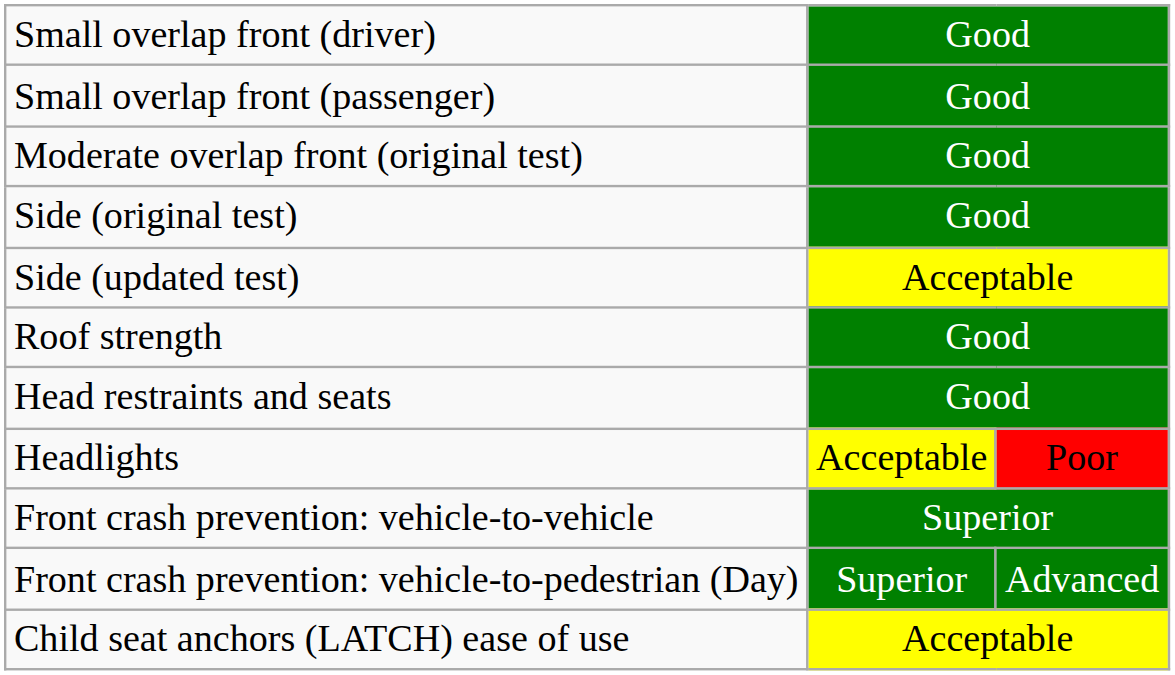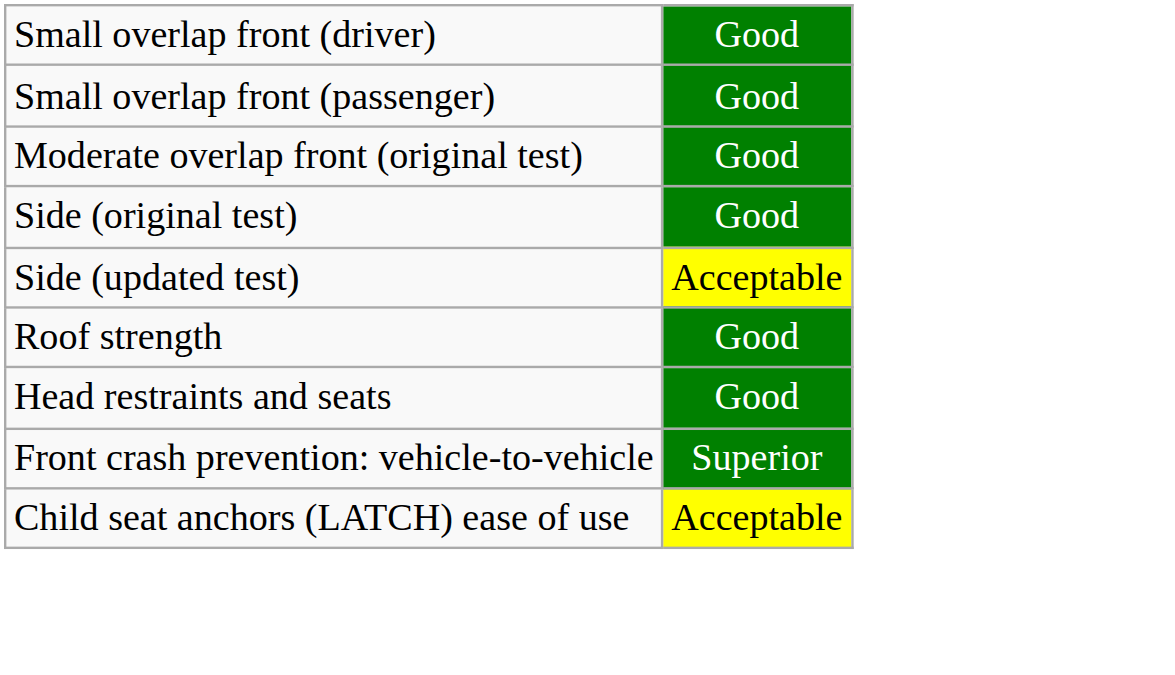- row: Headlights | Acceptable | Poor
- row: Front crash prevention: vehicle-to-pedestrian (Day) | Superior | Advanced
